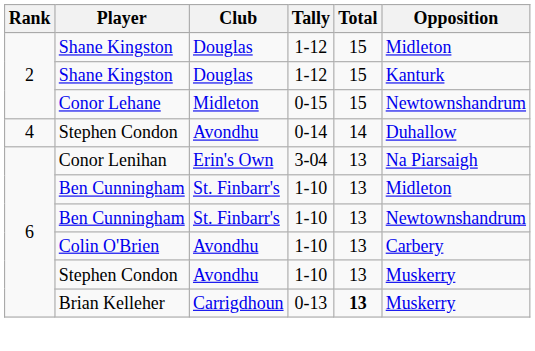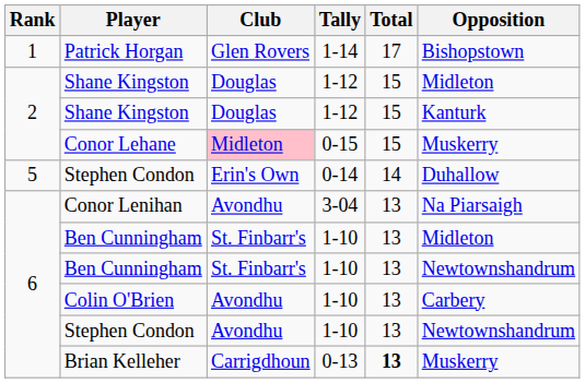+ row: 1 | Patrick Horgan | Glen Rovers | 1-14 | 17 | Bishopstown
Conor Lehane | Club: no background -> pink background
Conor Lehane | Opposition: Newtownshandrum -> Muskerry
Stephen Condon / 0-14 | Rank: 4 -> 5
Stephen Condon / 0-14 | Club: Avondhu -> Erin's Own
Conor Lenihan | Club: Erin's Own -> Avondhu
Stephen Condon / 1-10 | Opposition: Muskerry -> Newtownshandrum
